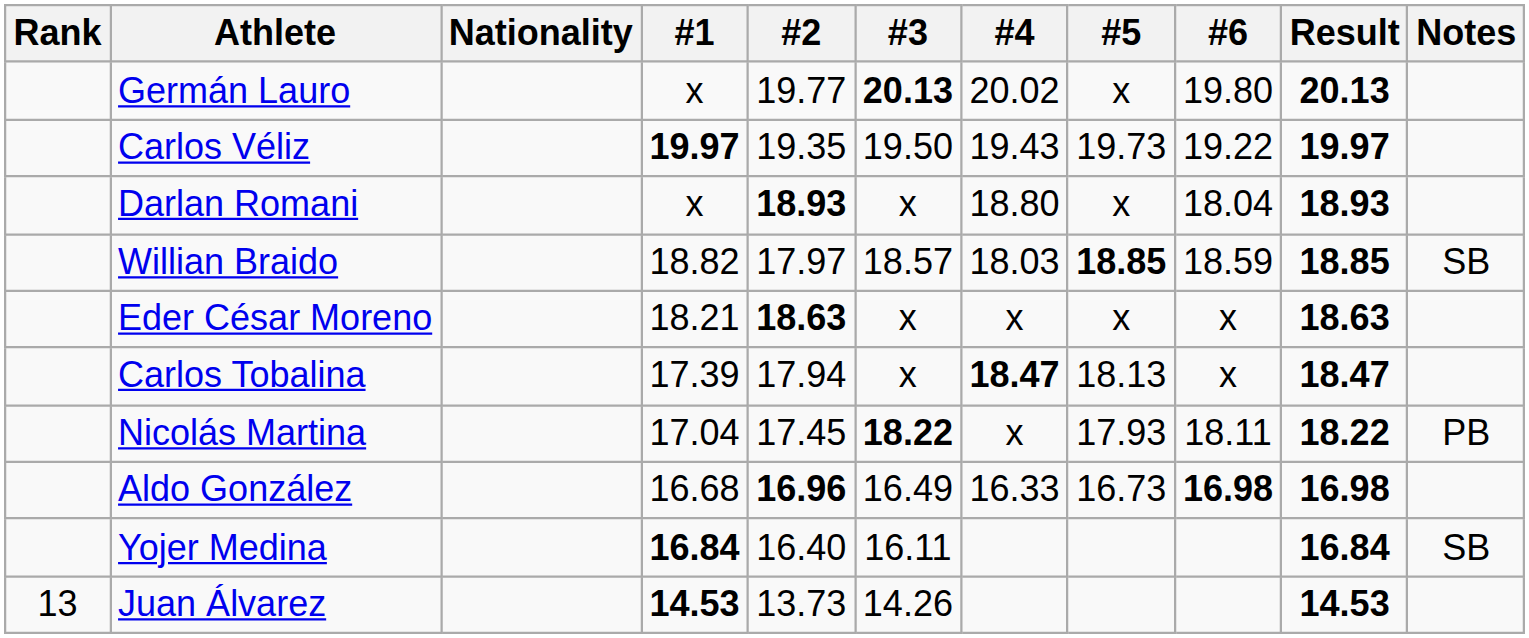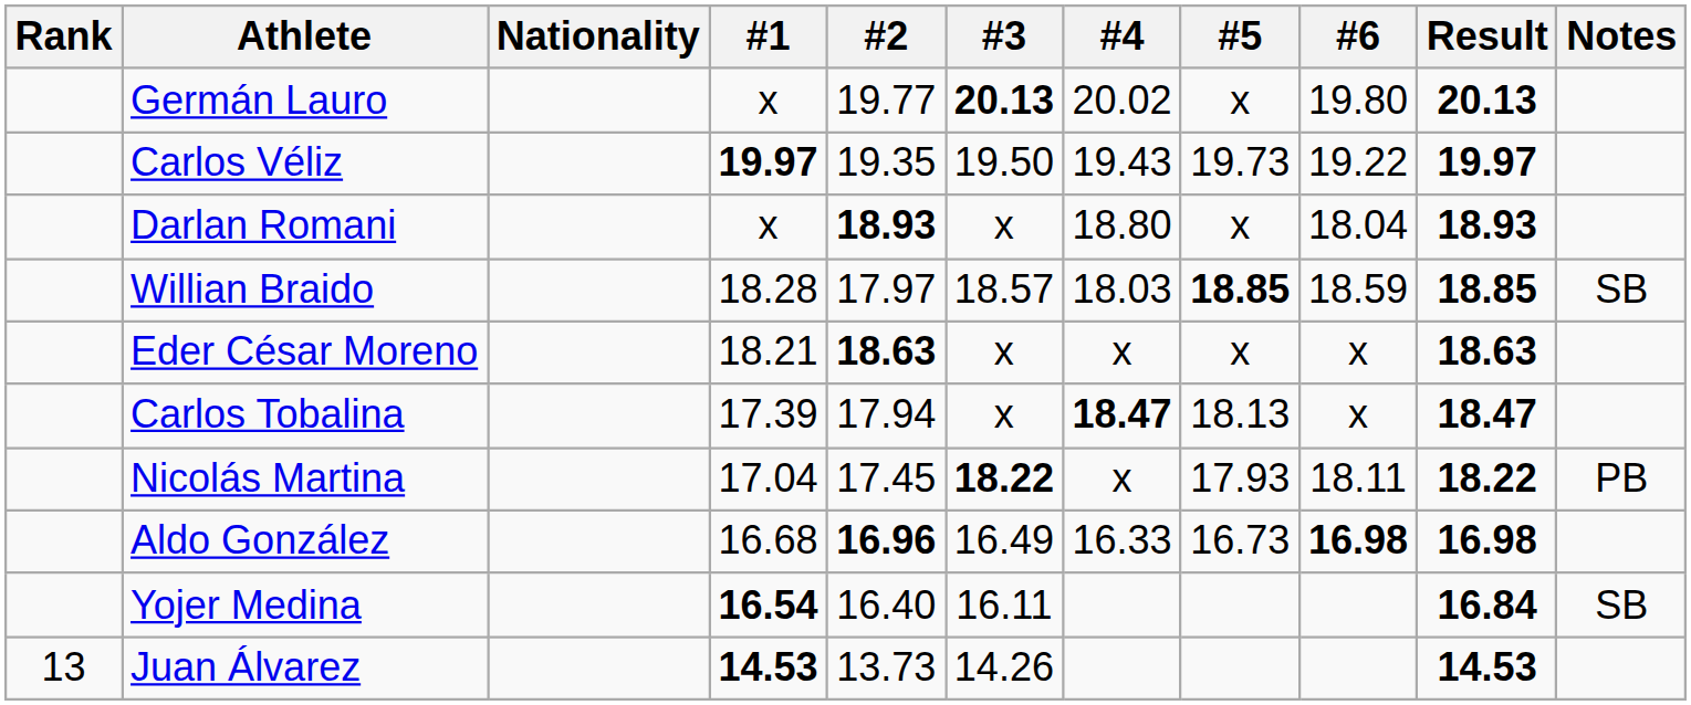Willian Braido | #1: 18.82 -> 18.28
Yojer Medina | #1: 16.84 -> 16.54
